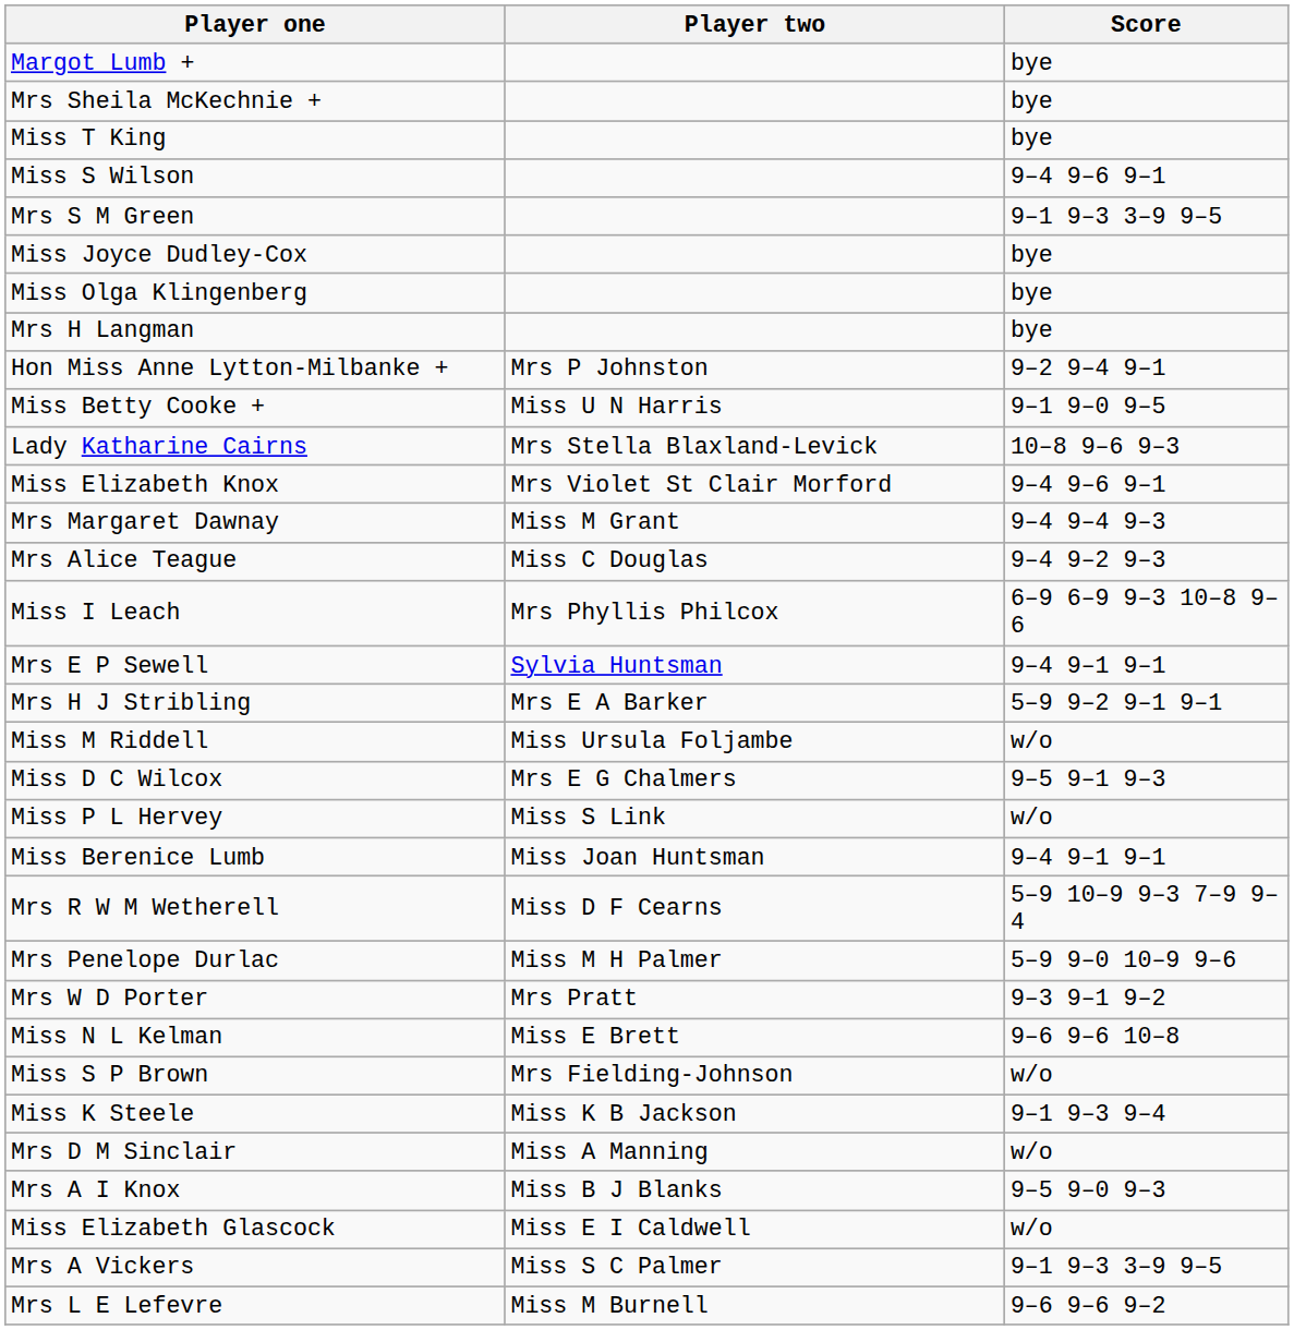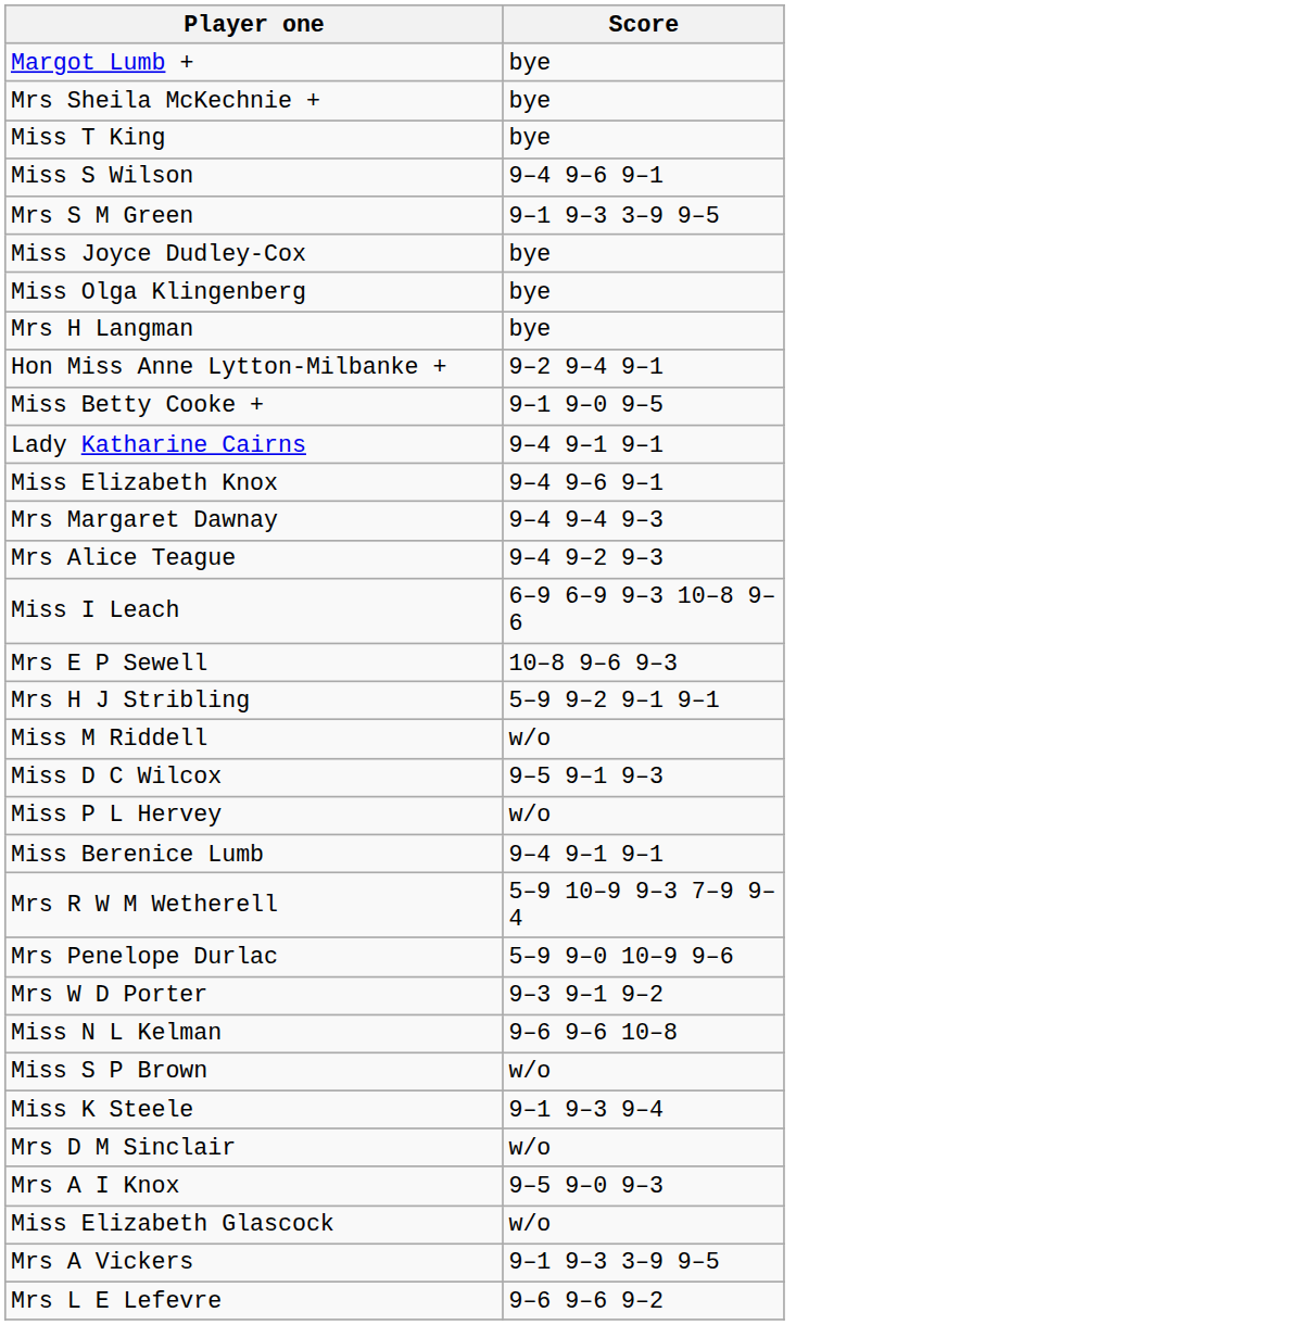- column: Player two | Mrs P Johnston | Miss U N Harris | Mrs Stella Blaxland-Levick | Mrs Violet St Clair Morford | Miss M Grant | Miss C Douglas | Mrs Phyllis Philcox | Sylvia Huntsman | Mrs E A Barker | Miss Ursula Foljambe | Mrs E G Chalmers | Miss S Link | Miss Joan Huntsman | Miss D F Cearns | Miss M H Palmer | Mrs Pratt | Miss E Brett | Mrs Fielding-Johnson | Miss K B Jackson | Miss A Manning | Miss B J Blanks | Miss E I Caldwell | Miss S C Palmer | Miss M Burnell
Lady Katharine Cairns | Score: 10–8 9–6 9–3 -> 9–4 9–1 9–1
Mrs E P Sewell | Score: 9–4 9–1 9–1 -> 10–8 9–6 9–3
